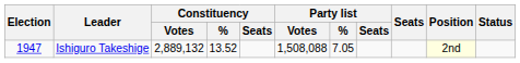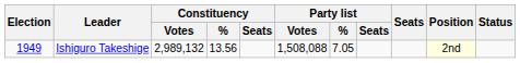Ishiguro Takeshige | Election: 1947 -> 1949
Ishiguro Takeshige | Constituency / Votes: 2,889,132 -> 2,989,132
Ishiguro Takeshige | Constituency / %: 13.52 -> 13.56
